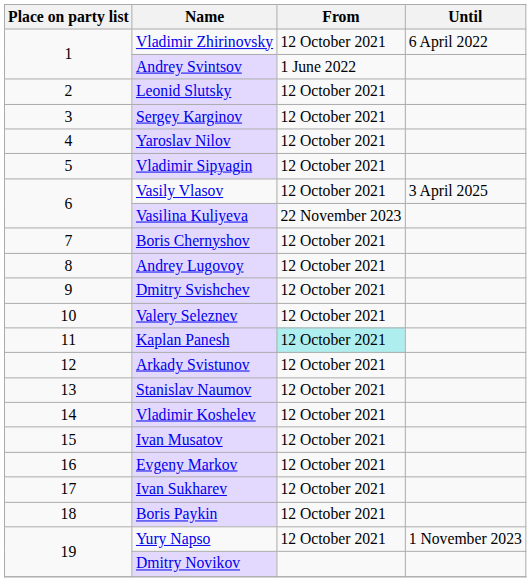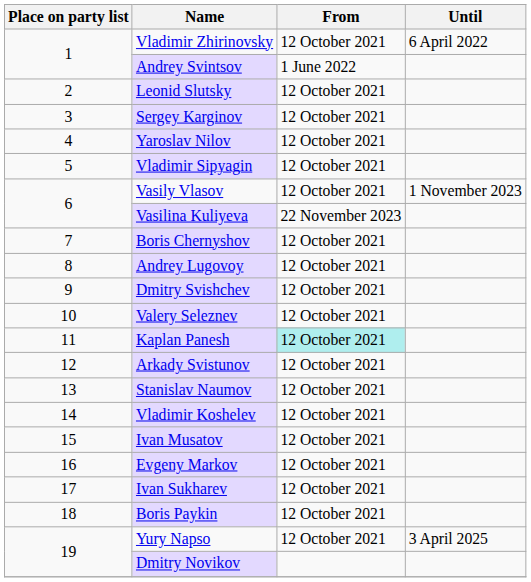Vasily Vlasov | Until: 3 April 2025 -> 1 November 2023
Yury Napso | Until: 1 November 2023 -> 3 April 2025
